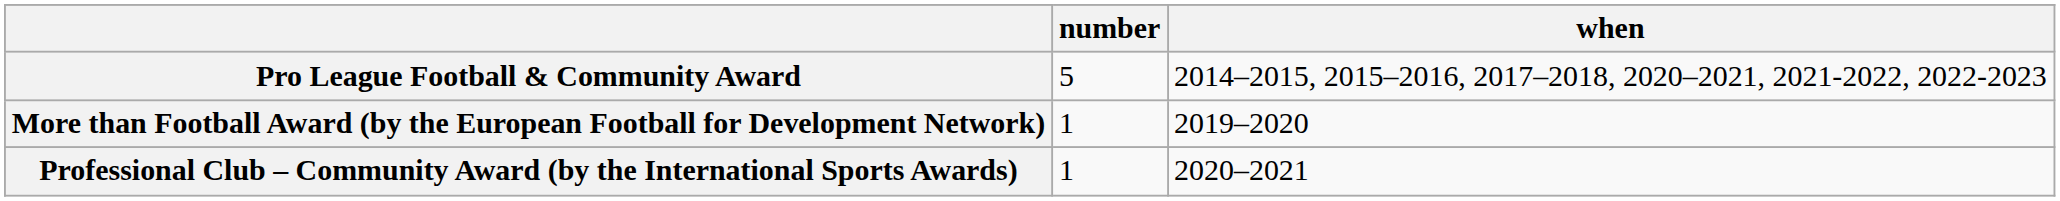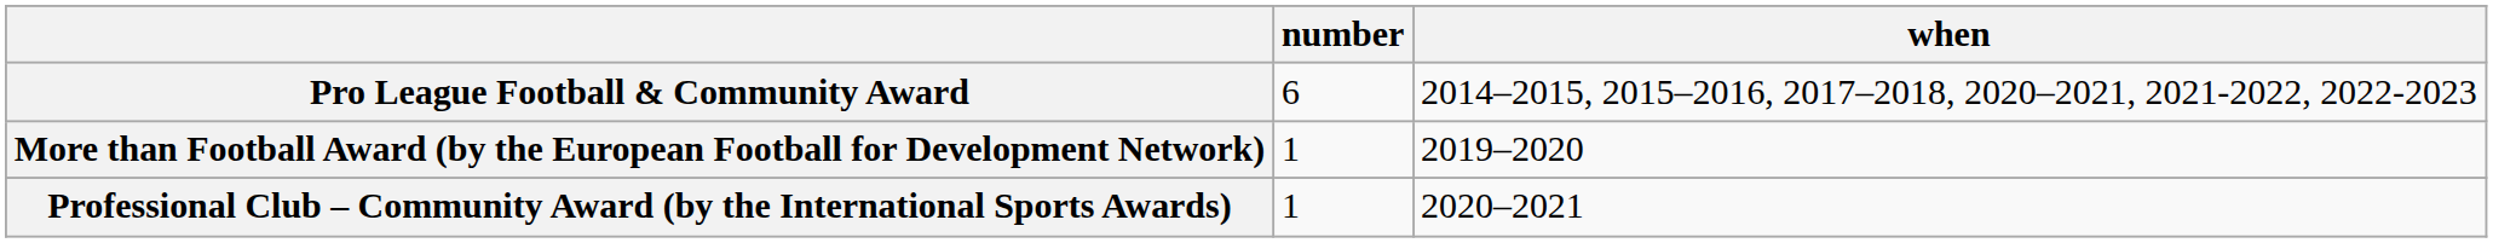Pro League Football & Community Award | number: 5 -> 6
